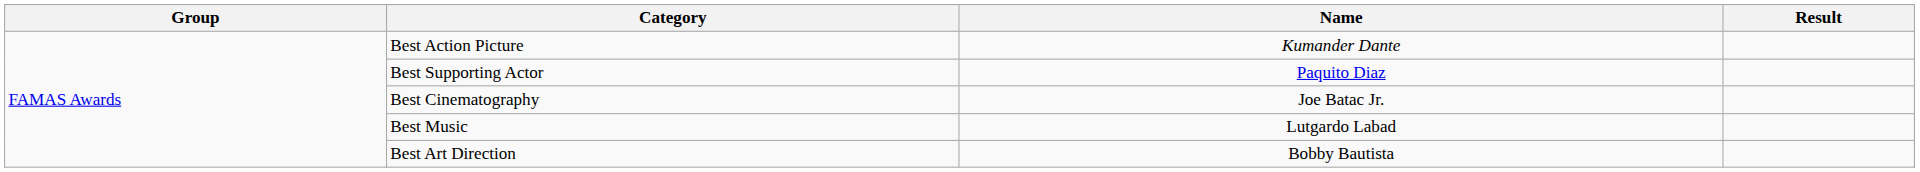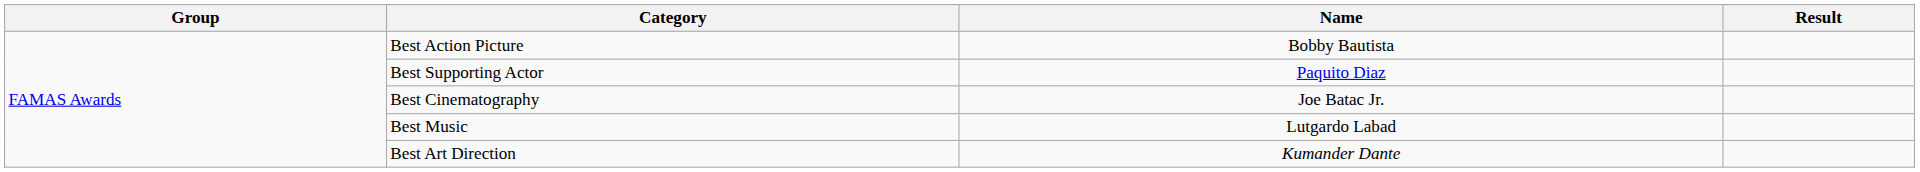Best Action Picture | Name: Kumander Dante -> Bobby Bautista
Best Art Direction | Name: Bobby Bautista -> Kumander Dante
